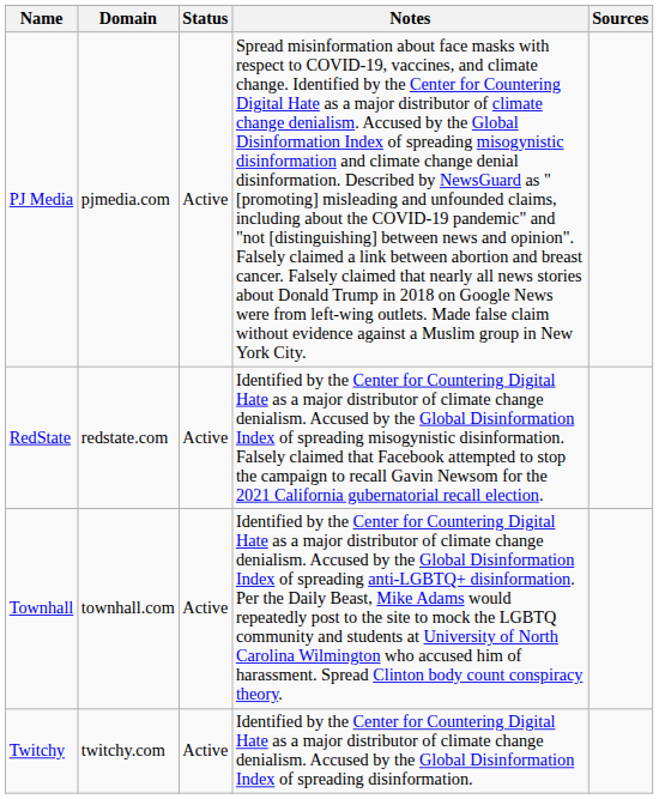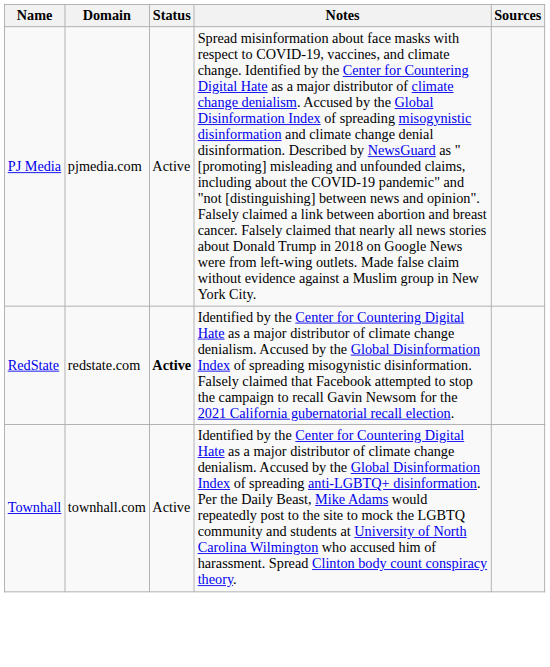RedState | Status: normal -> bold
- row: Twitchy | twitchy.com | Active | Identified by the Center for Countering Digital Hate as a major distributor of climate change denialism. Accused by the Global Disinformation Index of spreading disinformation.
